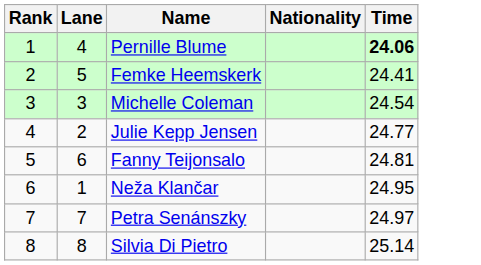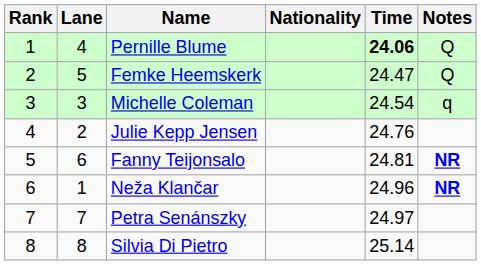+ column: Notes | Q | Q | q | NR | NR
Femke Heemskerk | Time: 24.41 -> 24.47
Julie Kepp Jensen | Time: 24.77 -> 24.76
Neža Klančar | Time: 24.95 -> 24.96
